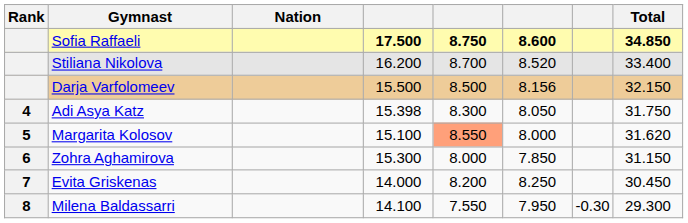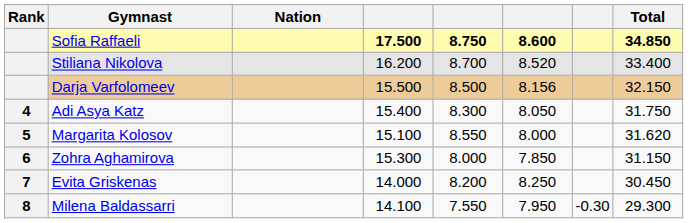Adi Asya Katz | column 4: 15.398 -> 15.400
Margarita Kolosov | column 5: lightsalmon background -> no background
